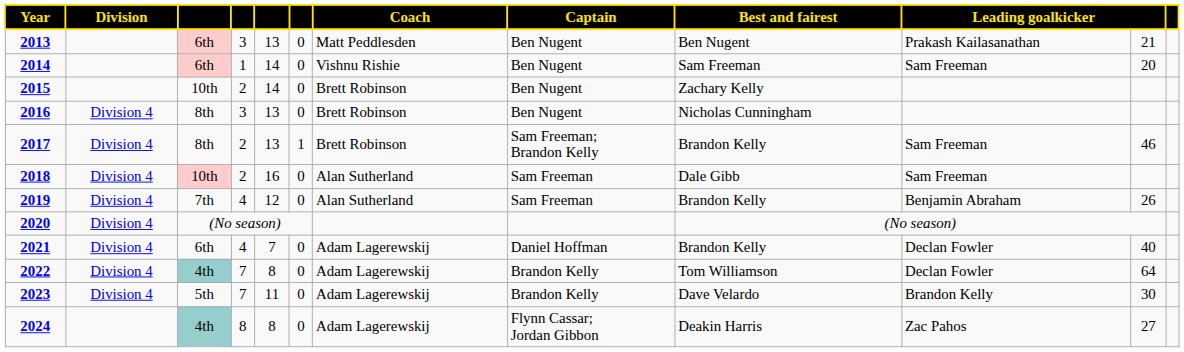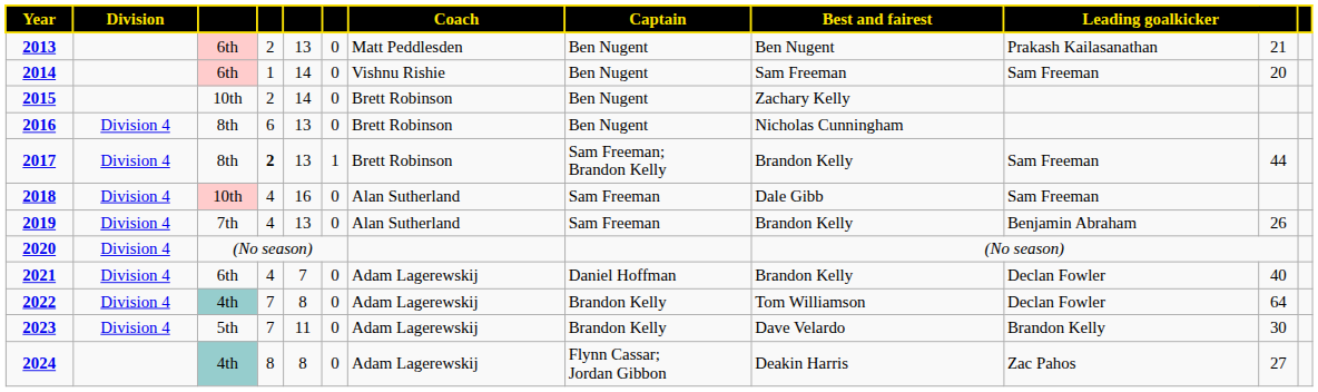2013 | column 4: 3 -> 2
2016 | column 4: 3 -> 6
2017 | column 4: normal -> bold
2017 | column 11: 46 -> 44
2018 | column 4: 2 -> 4
2019 | column 5: 12 -> 13
